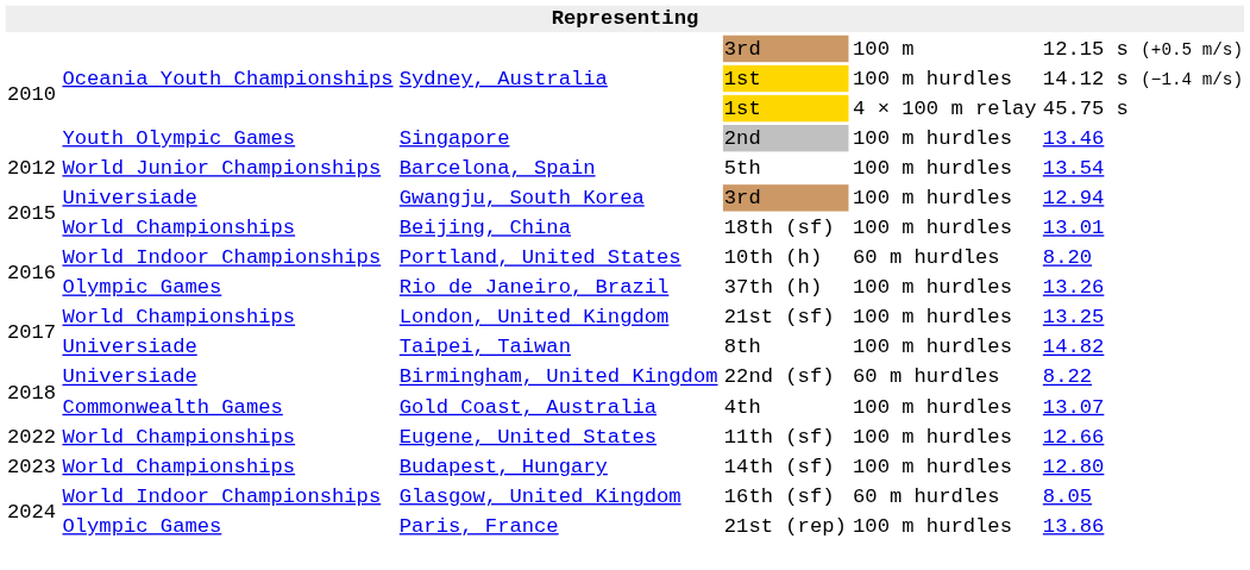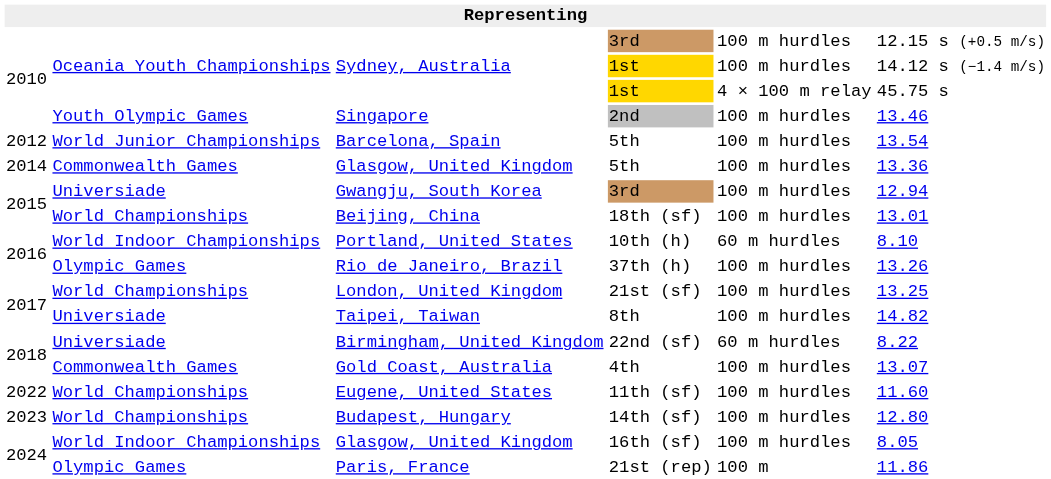Sydney, Australia / 3rd | column 5: 100 m -> 100 m hurdles
+ row: 2014 | Commonwealth Games | Glasgow, United Kingdom | 5th | 100 m hurdles | 13.36
Portland, United States | column 6: 8.20 -> 8.10
Eugene, United States | column 6: 12.66 -> 11.60
Glasgow, United Kingdom / 16th (sf) | column 5: 60 m hurdles -> 100 m hurdles
Paris, France | column 5: 100 m hurdles -> 100 m
Paris, France | column 6: 13.86 -> 11.86
